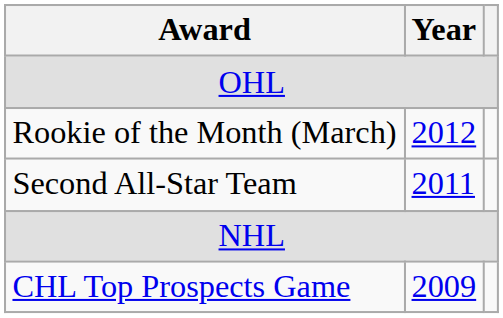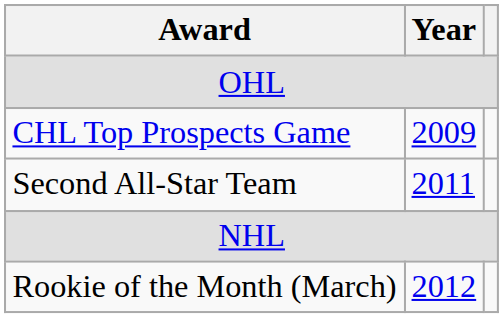rows swapped: CHL Top Prospects Game <-> Rookie of the Month (March)
